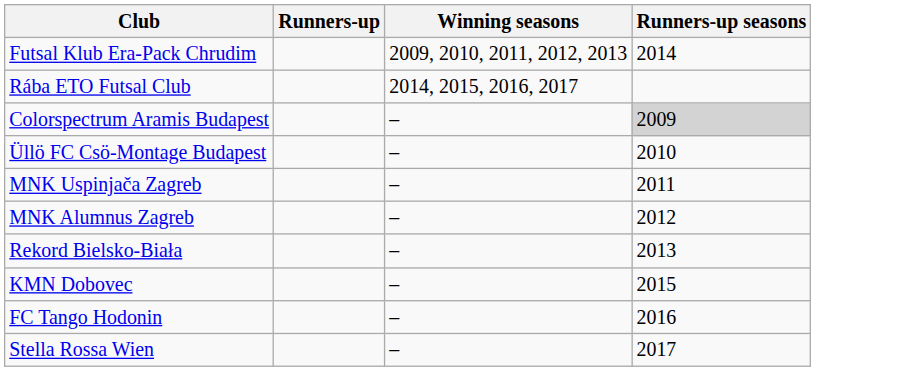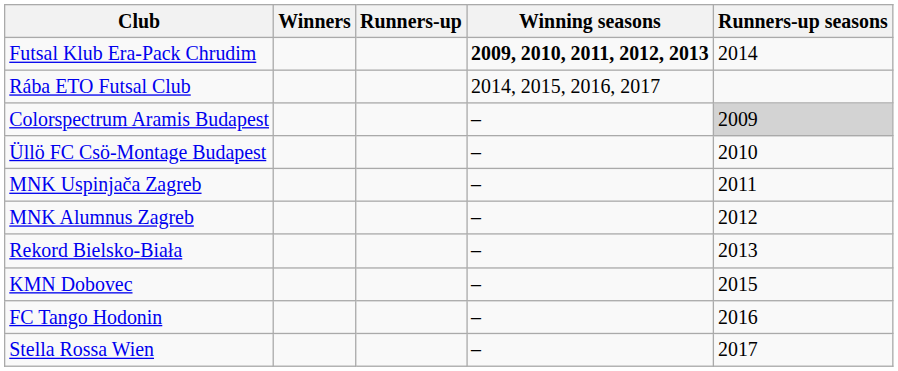+ column: Winners
Futsal Klub Era-Pack Chrudim | Winning seasons: normal -> bold
